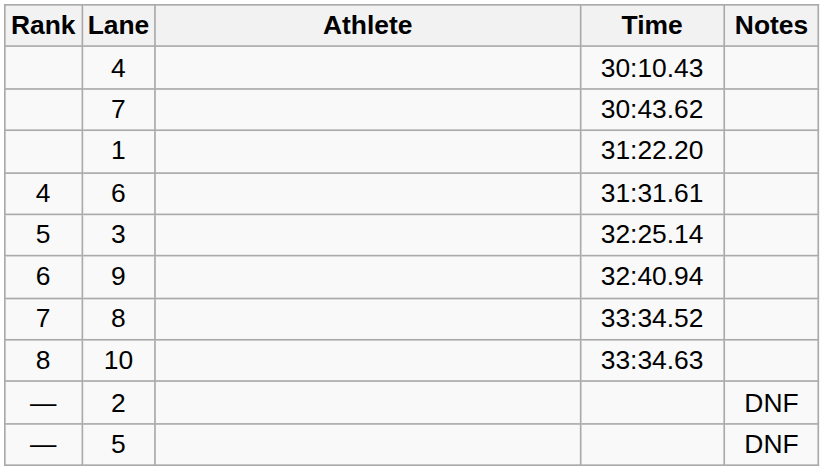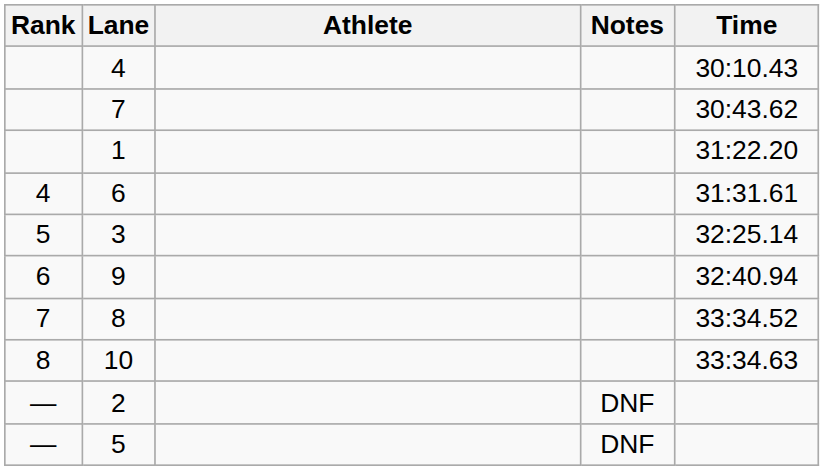columns swapped: Time <-> Notes
